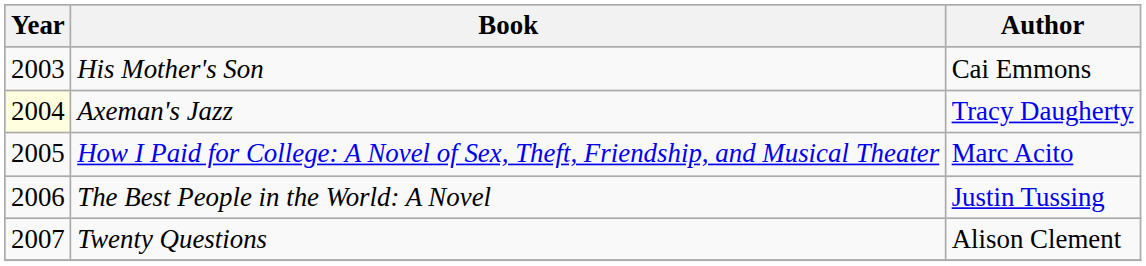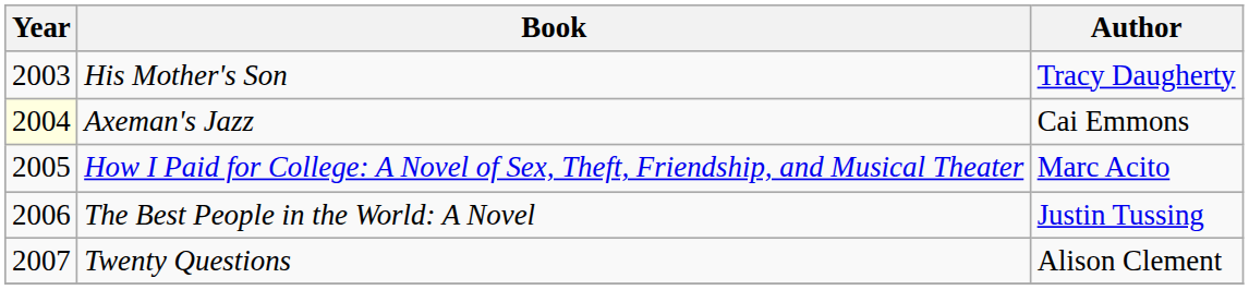His Mother's Son | Author: Cai Emmons -> Tracy Daugherty
Axeman's Jazz | Author: Tracy Daugherty -> Cai Emmons
